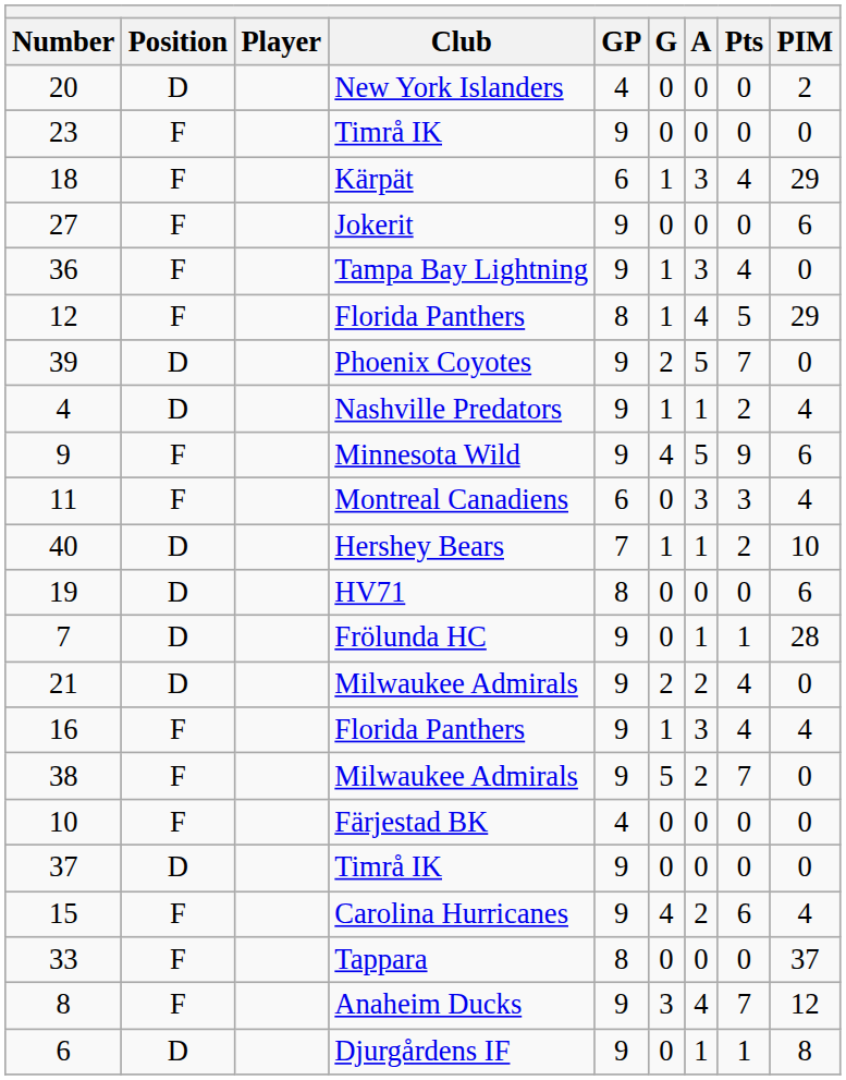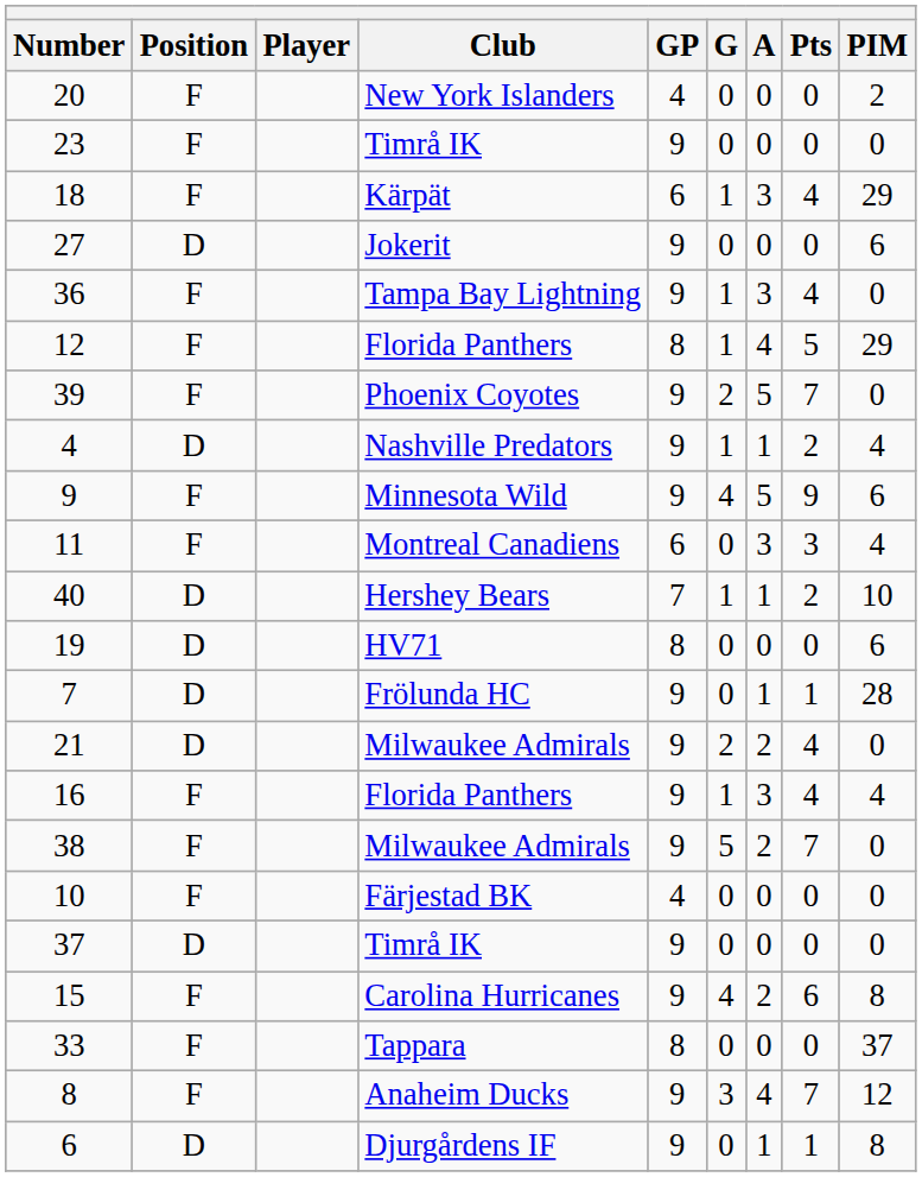20 | Position: D -> F
27 | Position: F -> D
39 | Position: D -> F
15 | PIM: 4 -> 8
